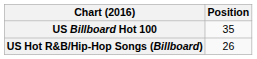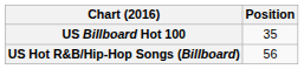US Hot R&B/Hip-Hop Songs (Billboard) | Position: 26 -> 56
